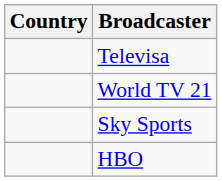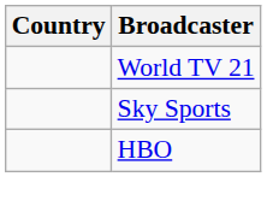- row: Televisa
